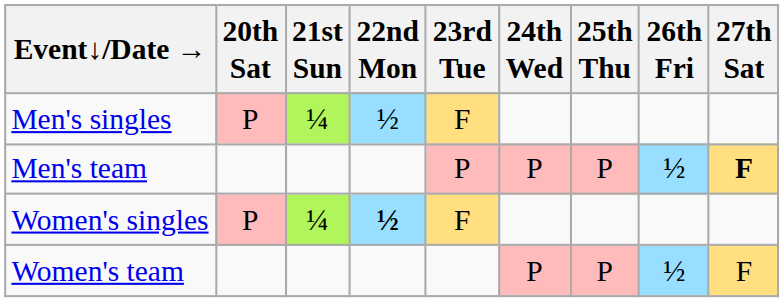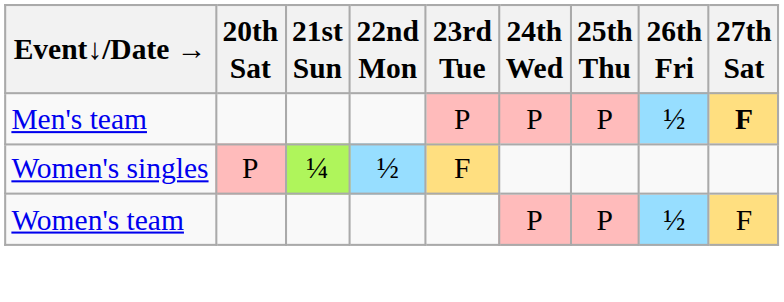- row: Men's singles | P | ¼ | ½ | F
Women's singles | 22nd Mon: bold -> normal
